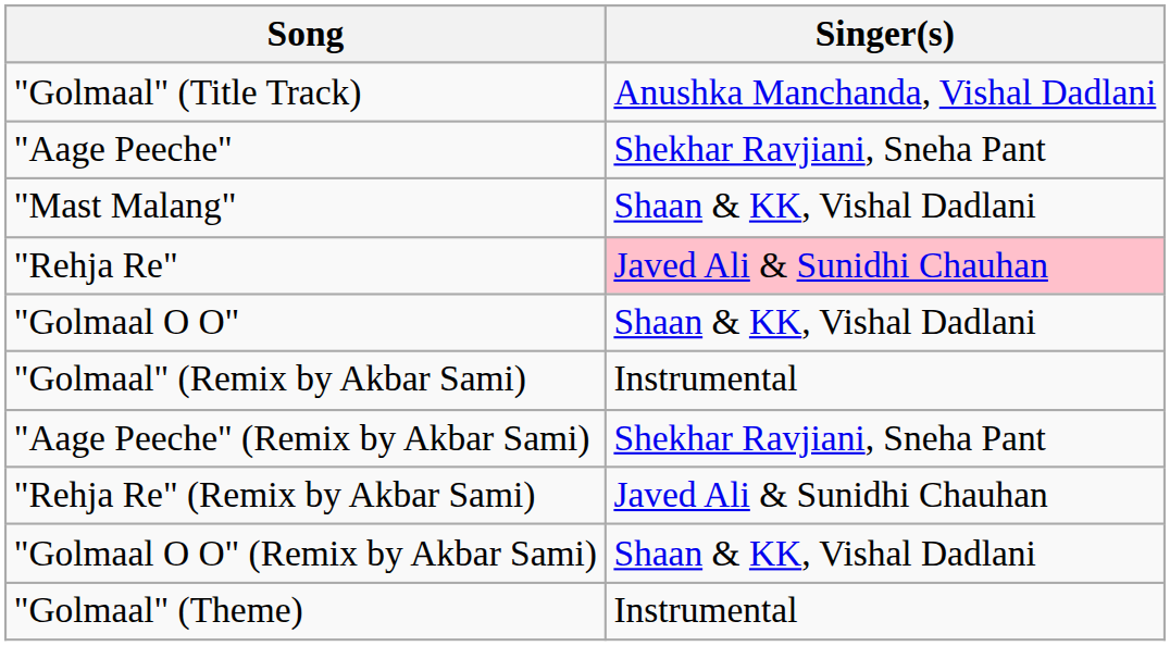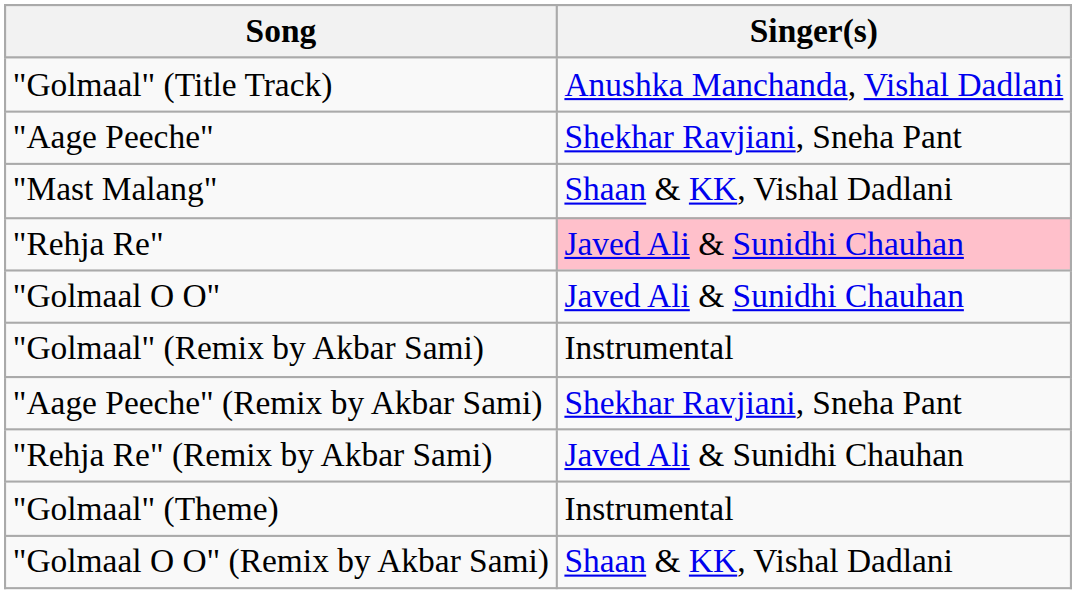"Golmaal O O" | Singer(s): Shaan & KK, Vishal Dadlani -> Javed Ali & Sunidhi Chauhan
rows swapped: "Golmaal O O" (Remix by Akbar Sami) <-> "Golmaal" (Theme)
